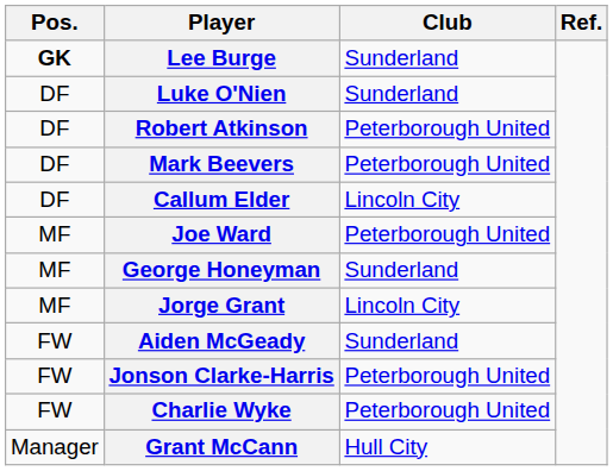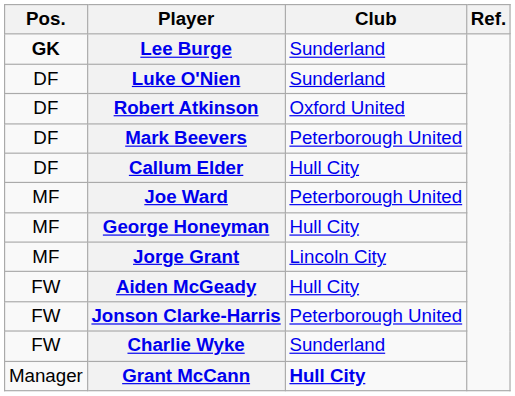Robert Atkinson | Club: Peterborough United -> Oxford United
Callum Elder | Club: Lincoln City -> Hull City
George Honeyman | Club: Sunderland -> Hull City
Aiden McGeady | Club: Sunderland -> Hull City
Charlie Wyke | Club: Peterborough United -> Sunderland
Grant McCann | Club: normal -> bold
